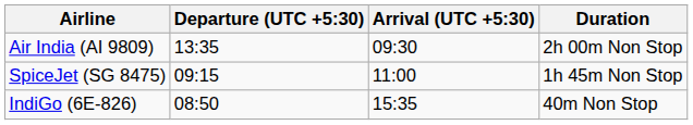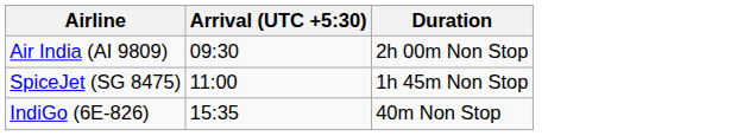- column: Departure (UTC +5:30) | 13:35 | 09:15 | 08:50
